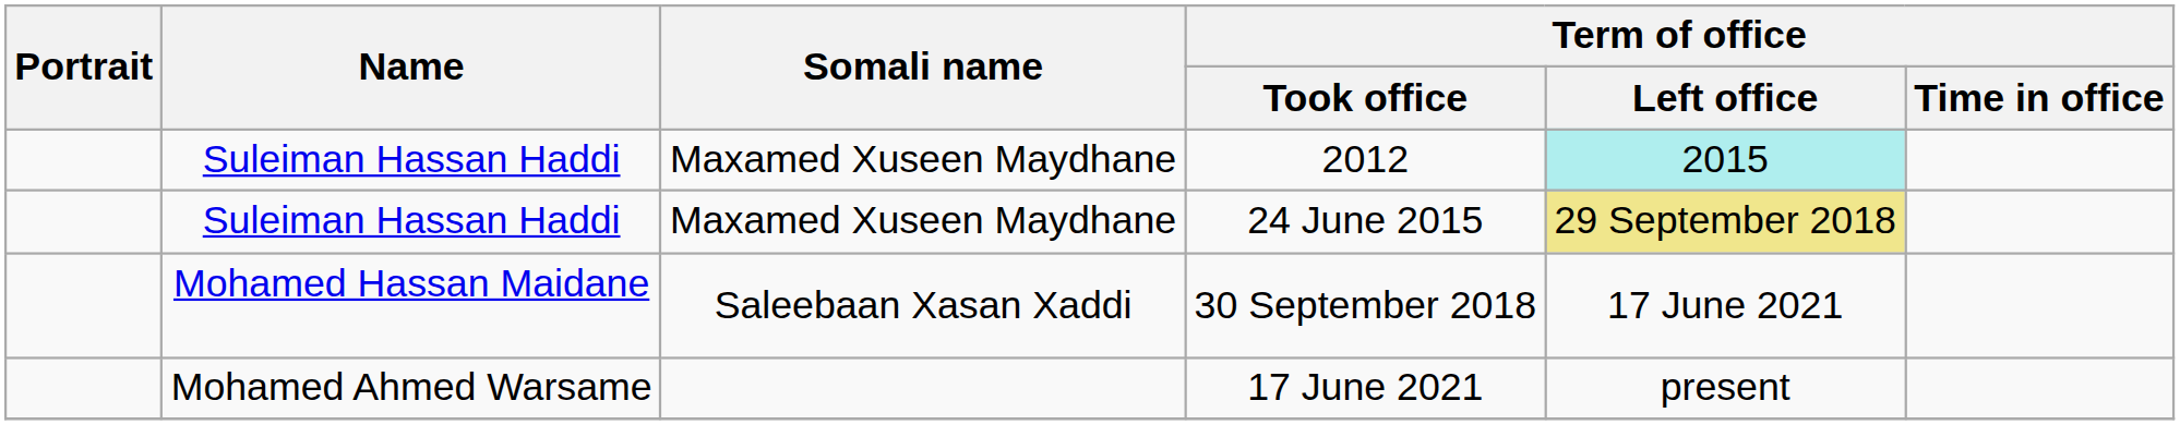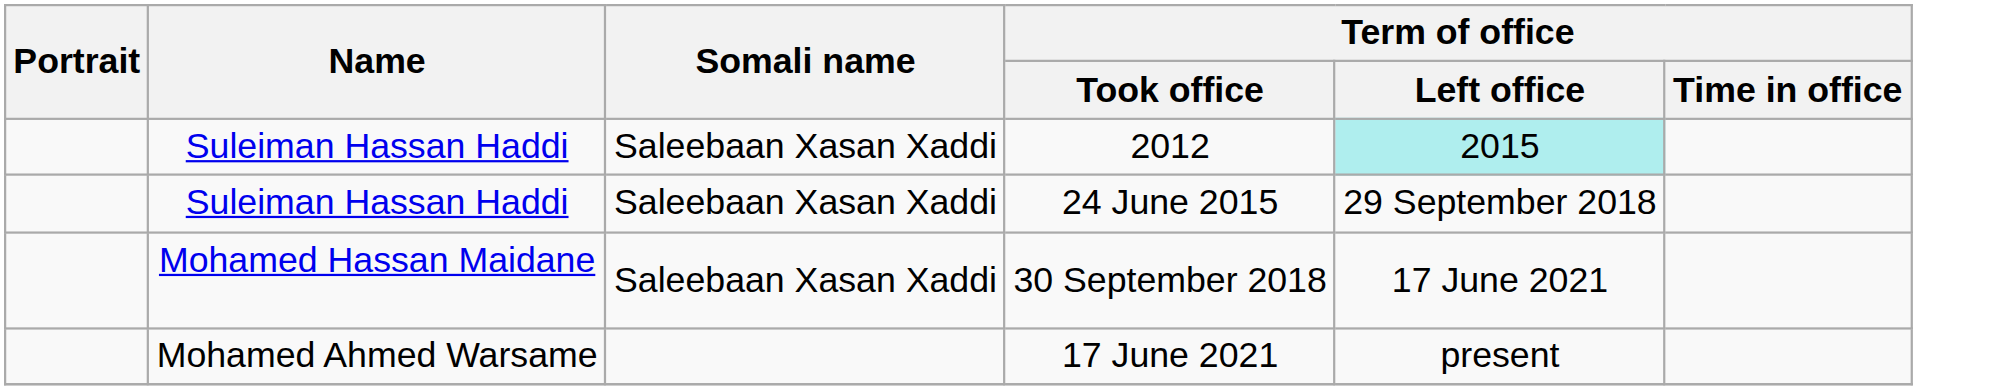2012 | Somali name: Maxamed Xuseen Maydhane -> Saleebaan Xasan Xaddi
24 June 2015 | Somali name: Maxamed Xuseen Maydhane -> Saleebaan Xasan Xaddi
24 June 2015 | Term of office / Left office: khaki background -> no background
